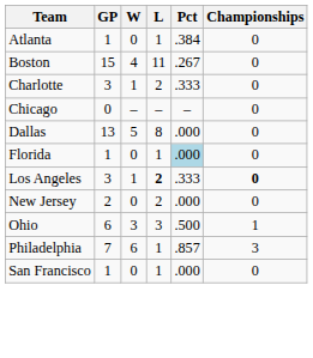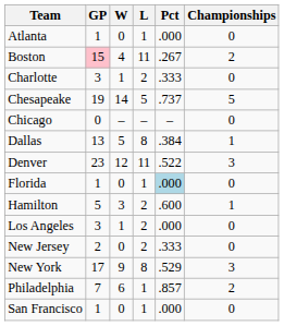Atlanta | Pct: .384 -> .000
Boston | GP: no background -> pink background
Boston | Championships: 0 -> 2
+ row: Chesapeake | 19 | 14 | 5 | .737 | 5
Dallas | Pct: .000 -> .384
Dallas | Championships: 0 -> 1
+ row: Denver | 23 | 12 | 11 | .522 | 3
+ row: Hamilton | 5 | 3 | 2 | .600 | 1
Los Angeles | L: bold -> normal
Los Angeles | Pct: .333 -> .000
Los Angeles | Championships: bold -> normal
New Jersey | Pct: .000 -> .333
+ row: New York | 17 | 9 | 8 | .529 | 3
- row: Ohio | 6 | 3 | 3 | .500 | 1
Philadelphia | Championships: 3 -> 2
